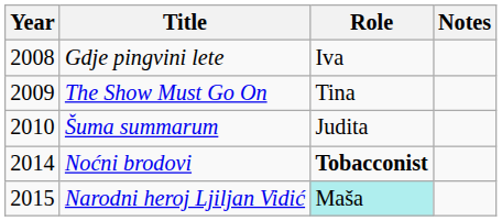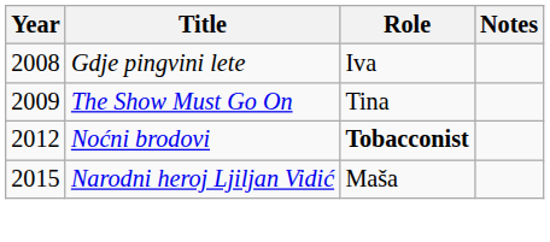- row: 2010 | Šuma summarum | Judita
Noćni brodovi | Year: 2014 -> 2012
Narodni heroj Ljiljan Vidić | Role: paleturquoise background -> no background
